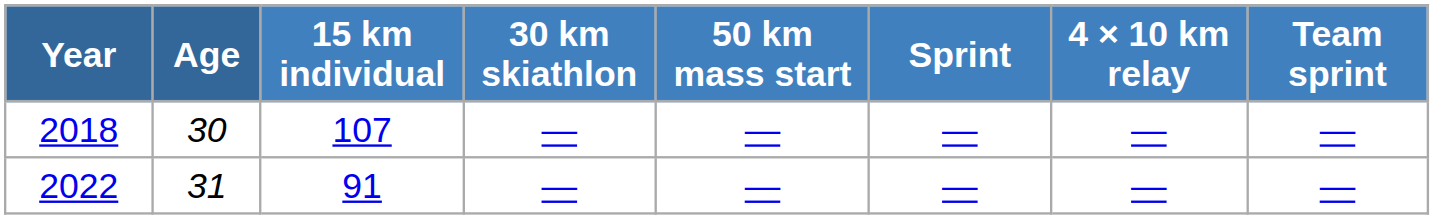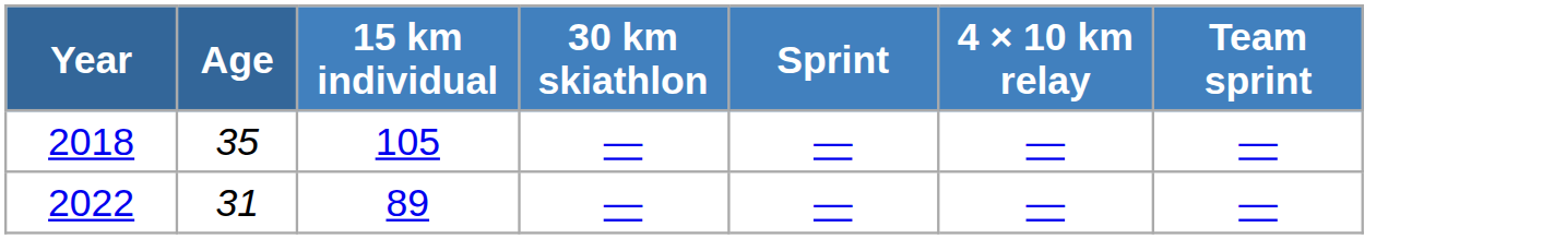- column: 50 km mass start | — | —
2018 | Age: 30 -> 35
2018 | 15 km individual: 107 -> 105
2022 | 15 km individual: 91 -> 89
